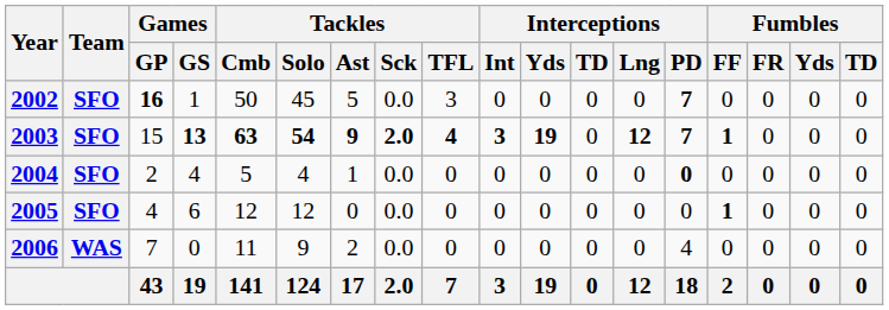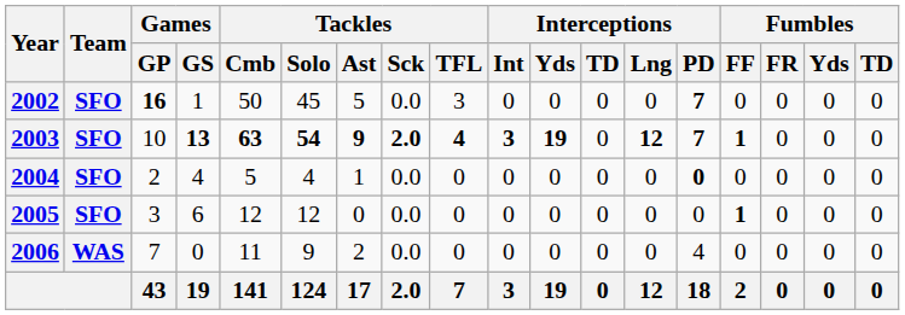2003 | Games / GP: 15 -> 10
2005 | Games / GP: 4 -> 3
